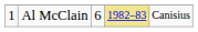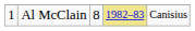Al McClain | column 3: 6 -> 8
